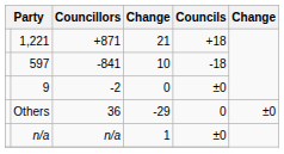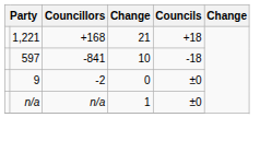1,221 | Councillors: +871 -> +168
- row: Others | 36 | -29 | 0 | ±0
